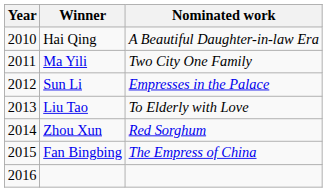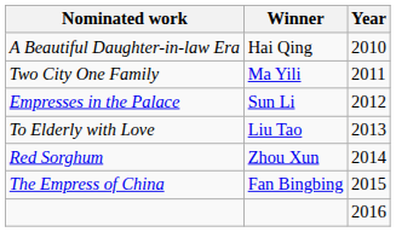columns swapped: Year <-> Nominated work
